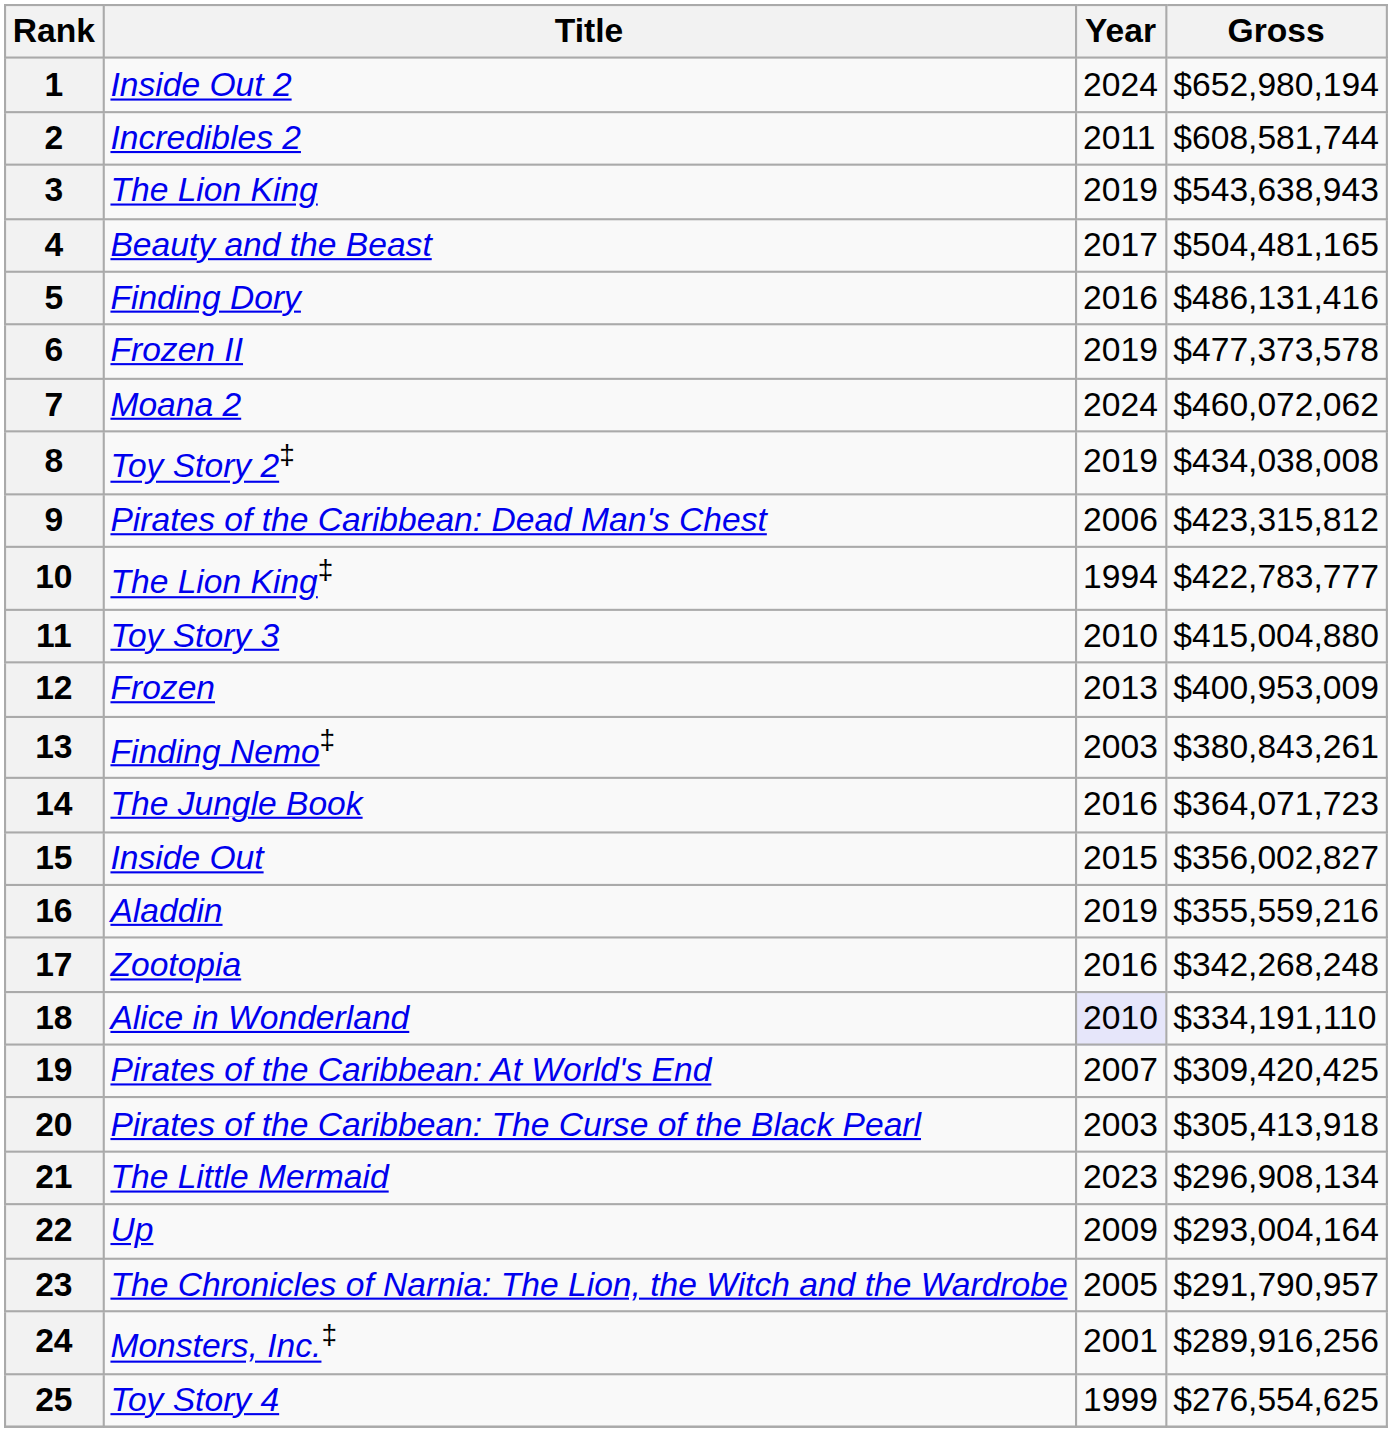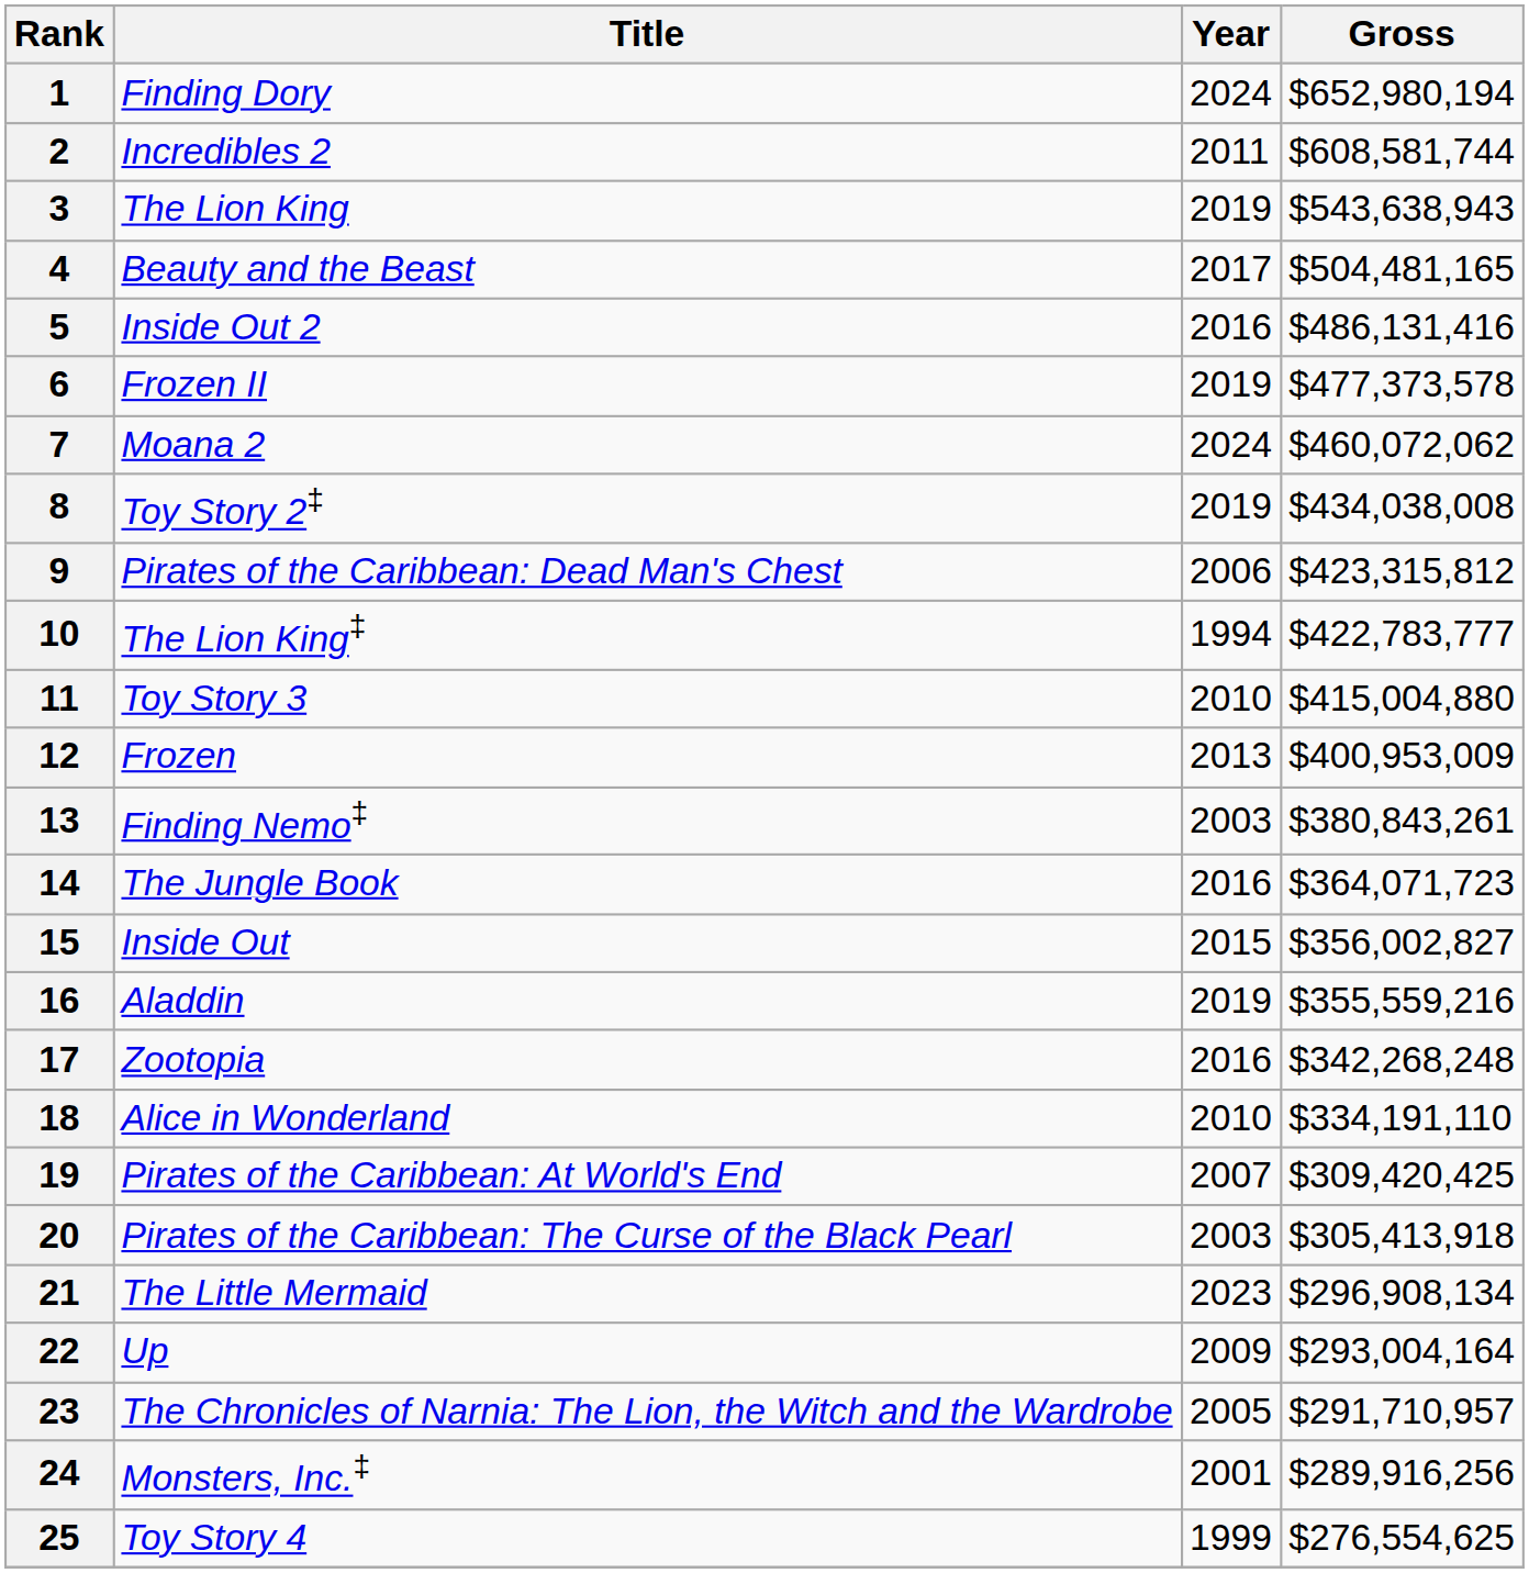1 | Title: Inside Out 2 -> Finding Dory
5 | Title: Finding Dory -> Inside Out 2
18 | Year: lavender background -> no background
23 | Gross: $291,790,957 -> $291,710,957
